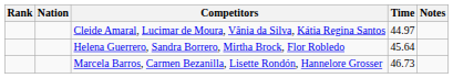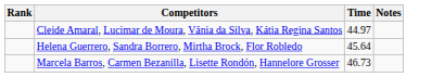- column: Nation
